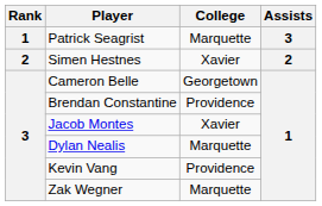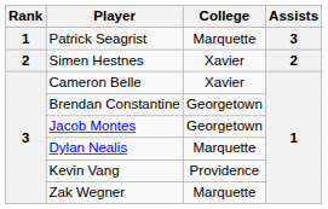Cameron Belle | College: Georgetown -> Xavier
Brendan Constantine | College: Providence -> Georgetown
Jacob Montes | College: Xavier -> Georgetown
